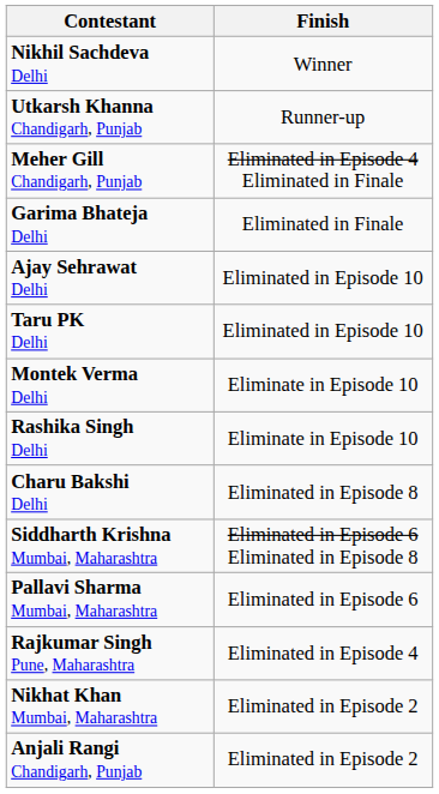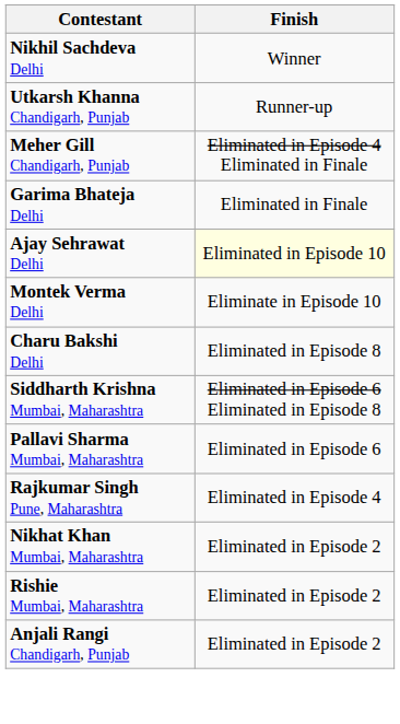Ajay Sehrawat Delhi | Finish: no background -> lightyellow background
- row: Taru PK Delhi | Eliminated in Episode 10
- row: Rashika Singh Delhi | Eliminate in Episode 10
+ row: Rishie Mumbai, Maharashtra | Eliminated in Episode 2
